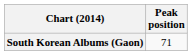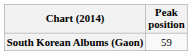South Korean Albums (Gaon) | Peak position: 71 -> 59
